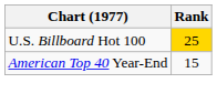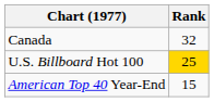+ row: Canada | 32
